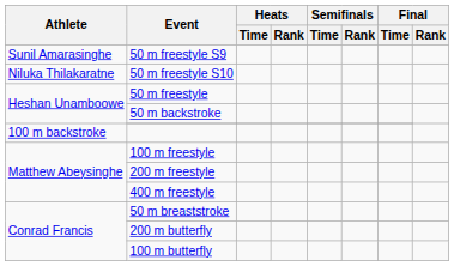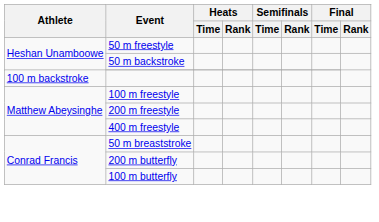- row: Sunil Amarasinghe | 50 m freestyle S9
- row: Niluka Thilakaratne | 50 m freestyle S10
